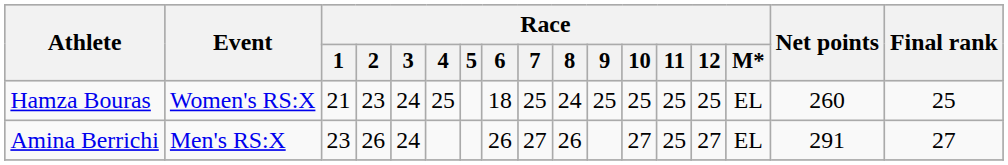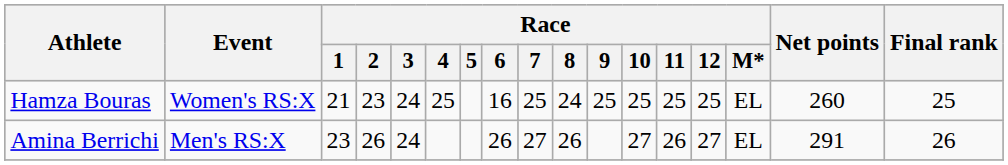Hamza Bouras | Race / 6: 18 -> 16
Amina Berrichi | Race / 11: 25 -> 26
Amina Berrichi | Final rank: 27 -> 26
